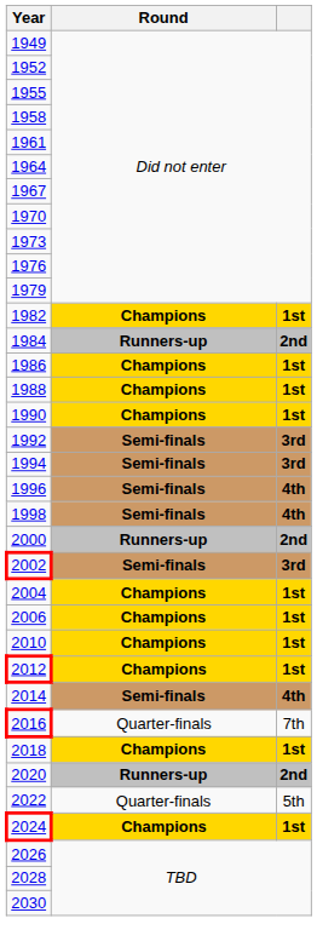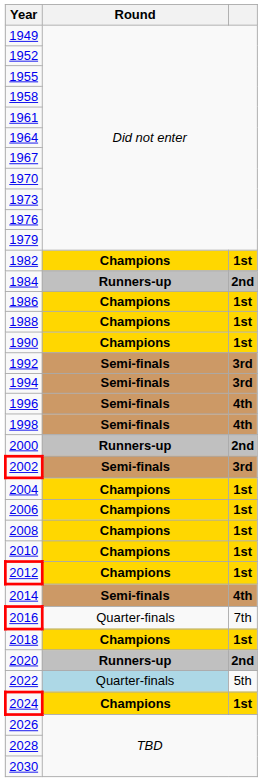+ row: 2008 | Champions | 1st
2022 | Round: no background -> lightblue background
